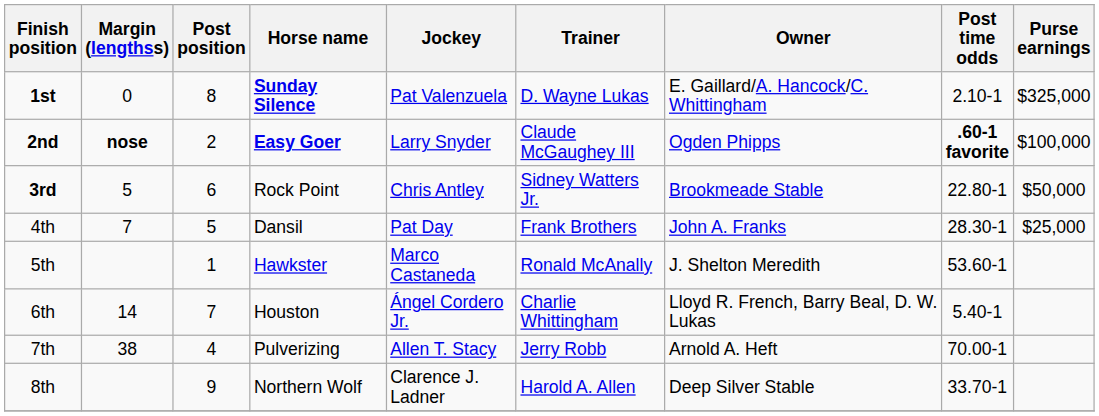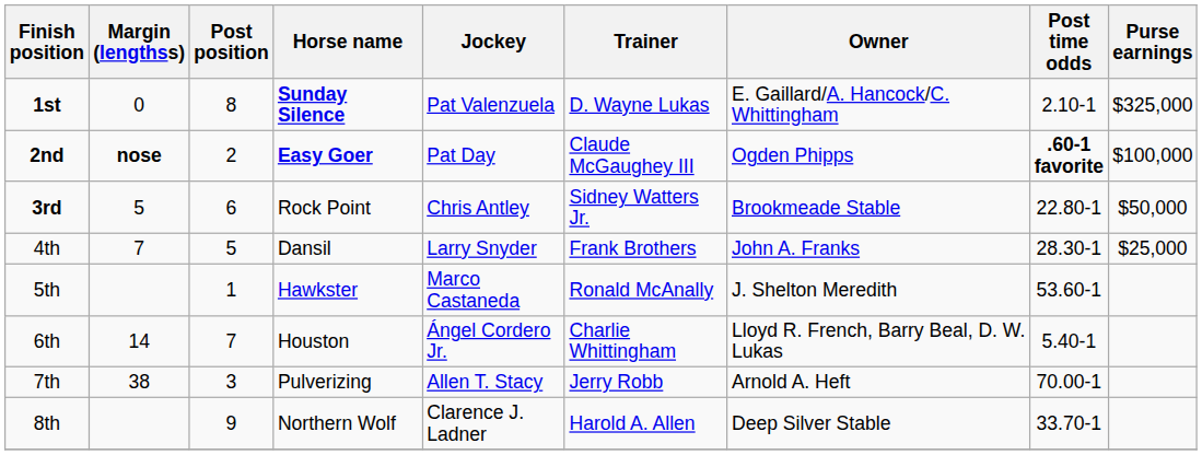2nd | Jockey: Larry Snyder -> Pat Day
4th | Jockey: Pat Day -> Larry Snyder
7th | Post position: 4 -> 3
